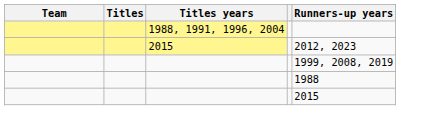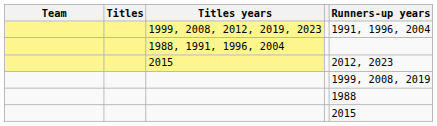+ row: 1999, 2008, 2012, 2019, 2023 | 1991, 1996, 2004
